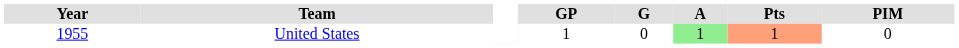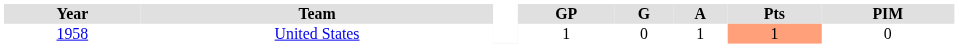United States | Year: 1955 -> 1958
United States | A: lightgreen background -> no background
